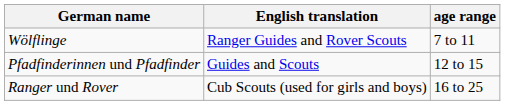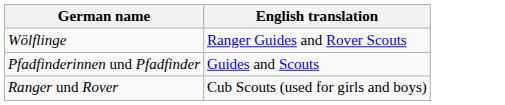- column: age range | 7 to 11 | 12 to 15 | 16 to 25
